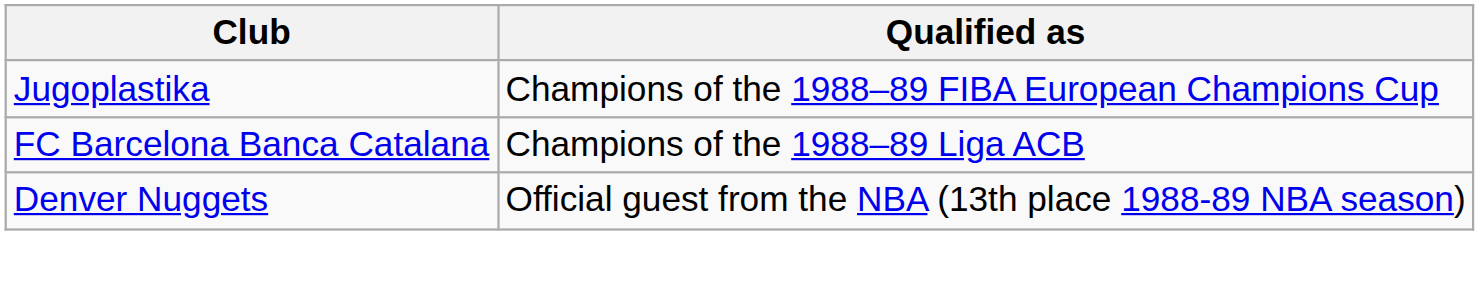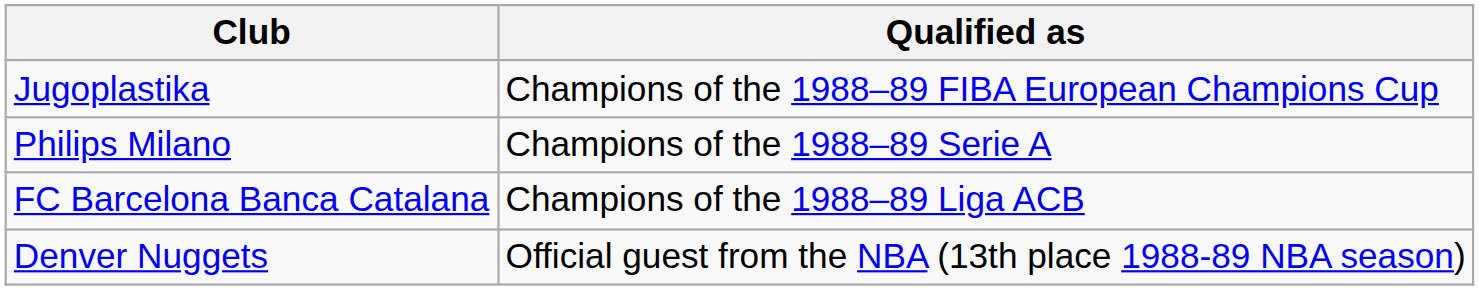+ row: Philips Milano | Champions of the 1988–89 Serie A
